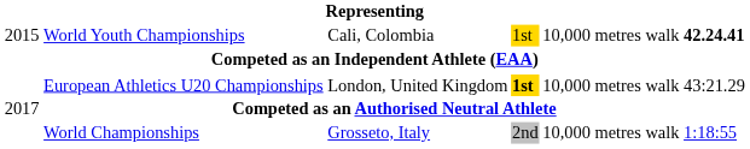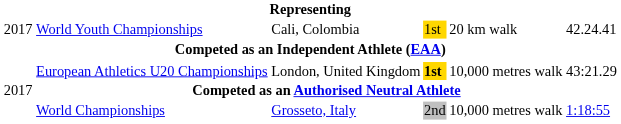World Youth Championships | column 1: 2015 -> 2017
World Youth Championships | column 5: 10,000 metres walk -> 20 km walk
World Youth Championships | column 6: bold -> normal
